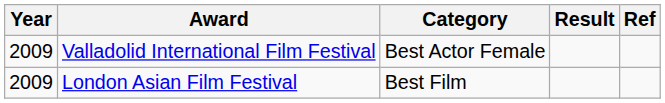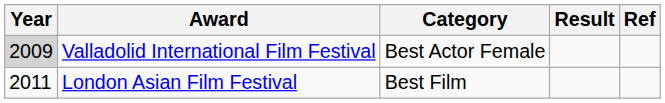Valladolid International Film Festival | Year: no background -> lightgrey background
London Asian Film Festival | Year: 2009 -> 2011
